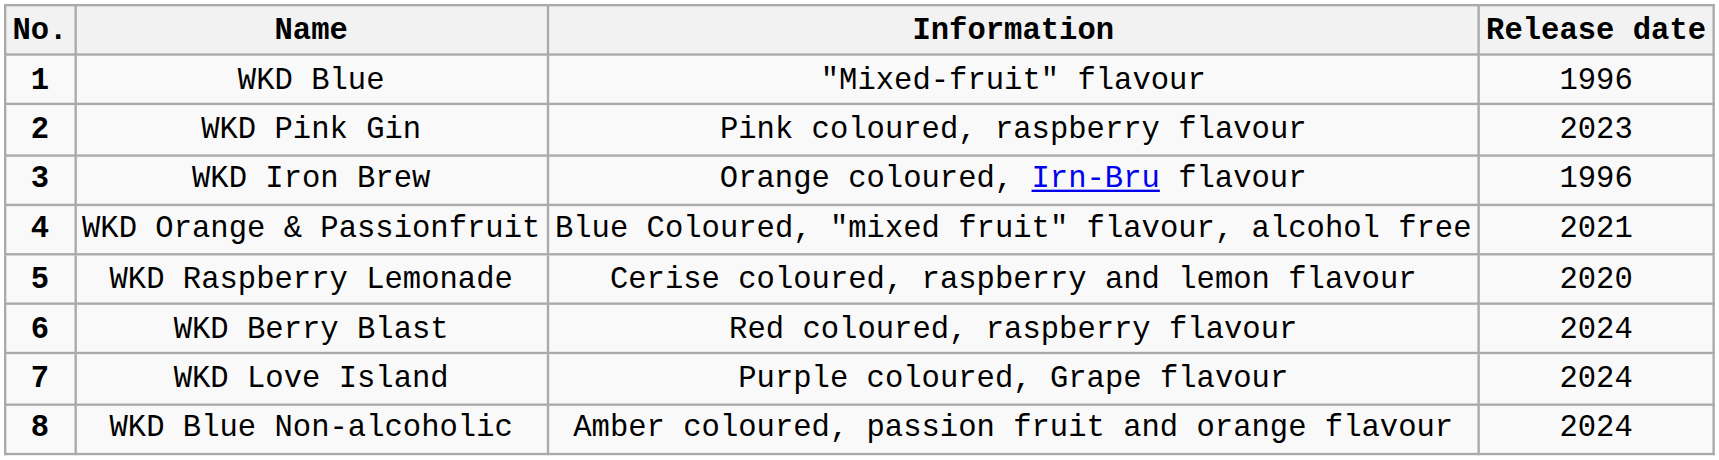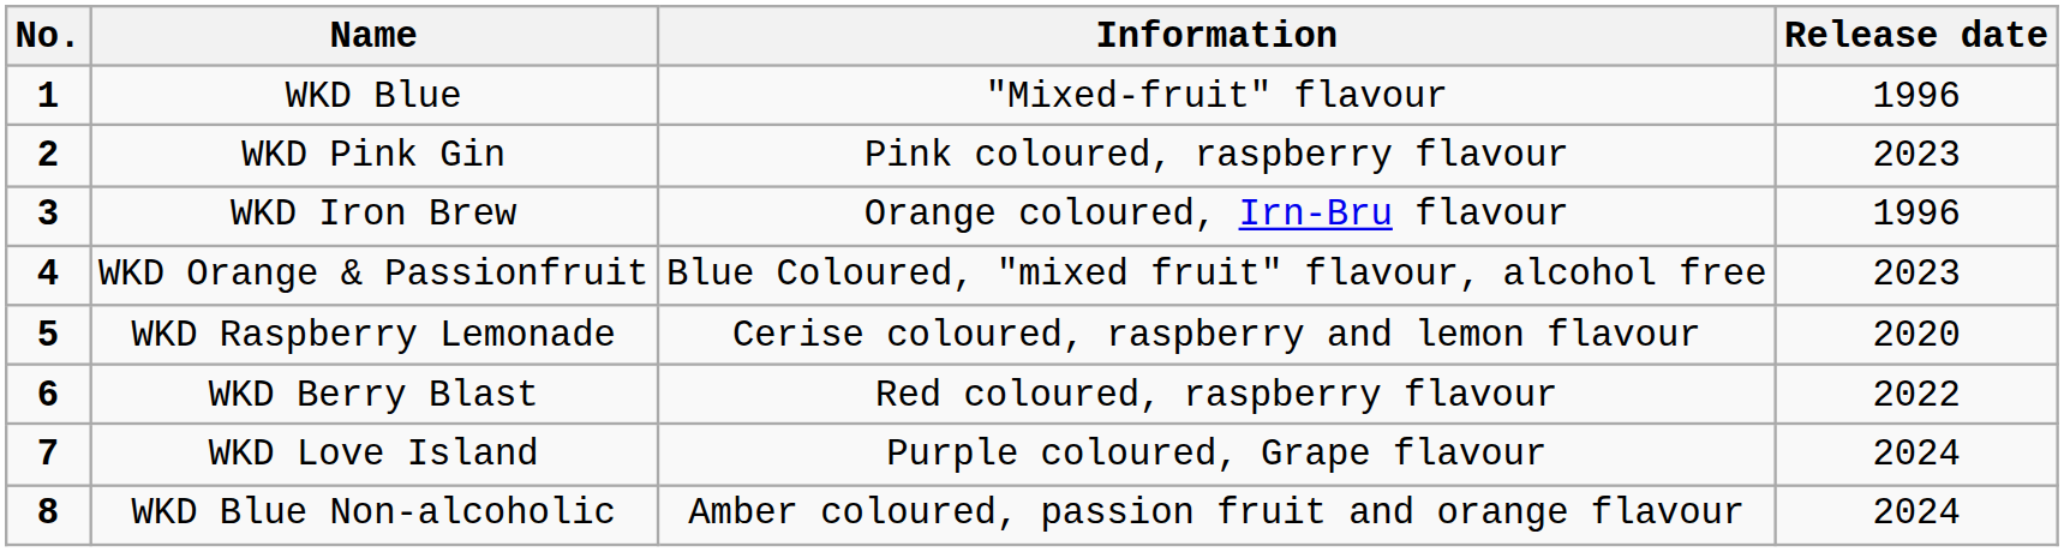WKD Orange & Passionfruit | Release date: 2021 -> 2023
WKD Berry Blast | Release date: 2024 -> 2022
